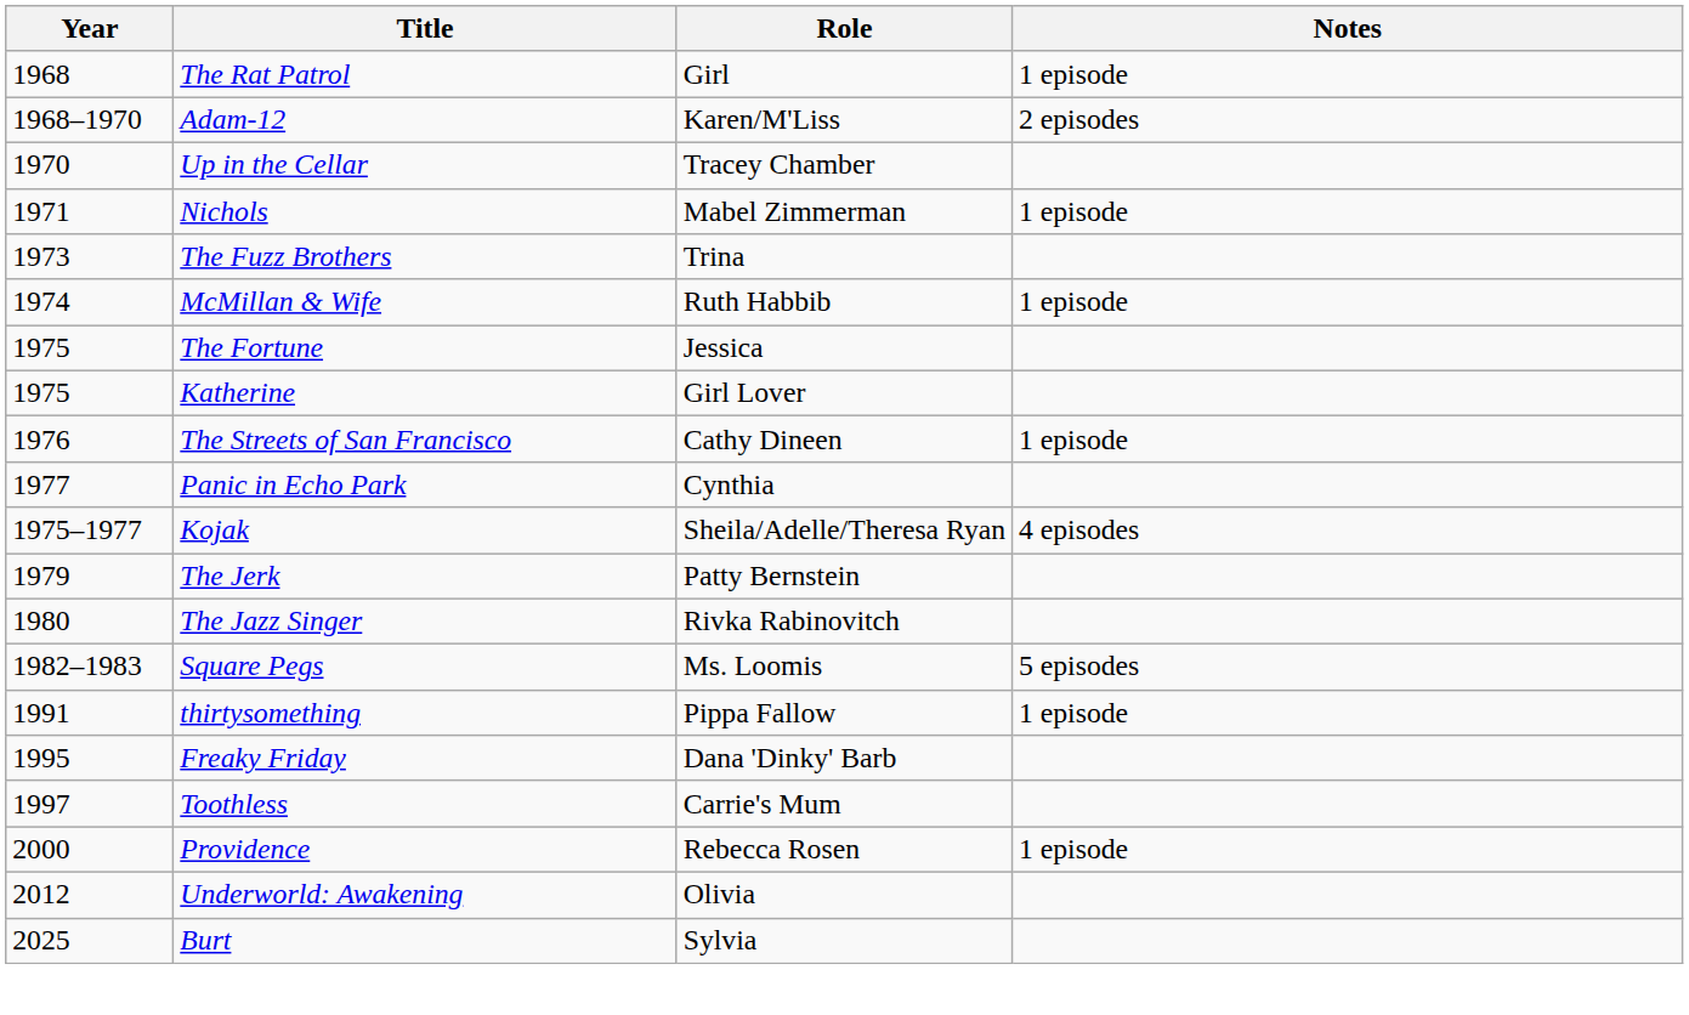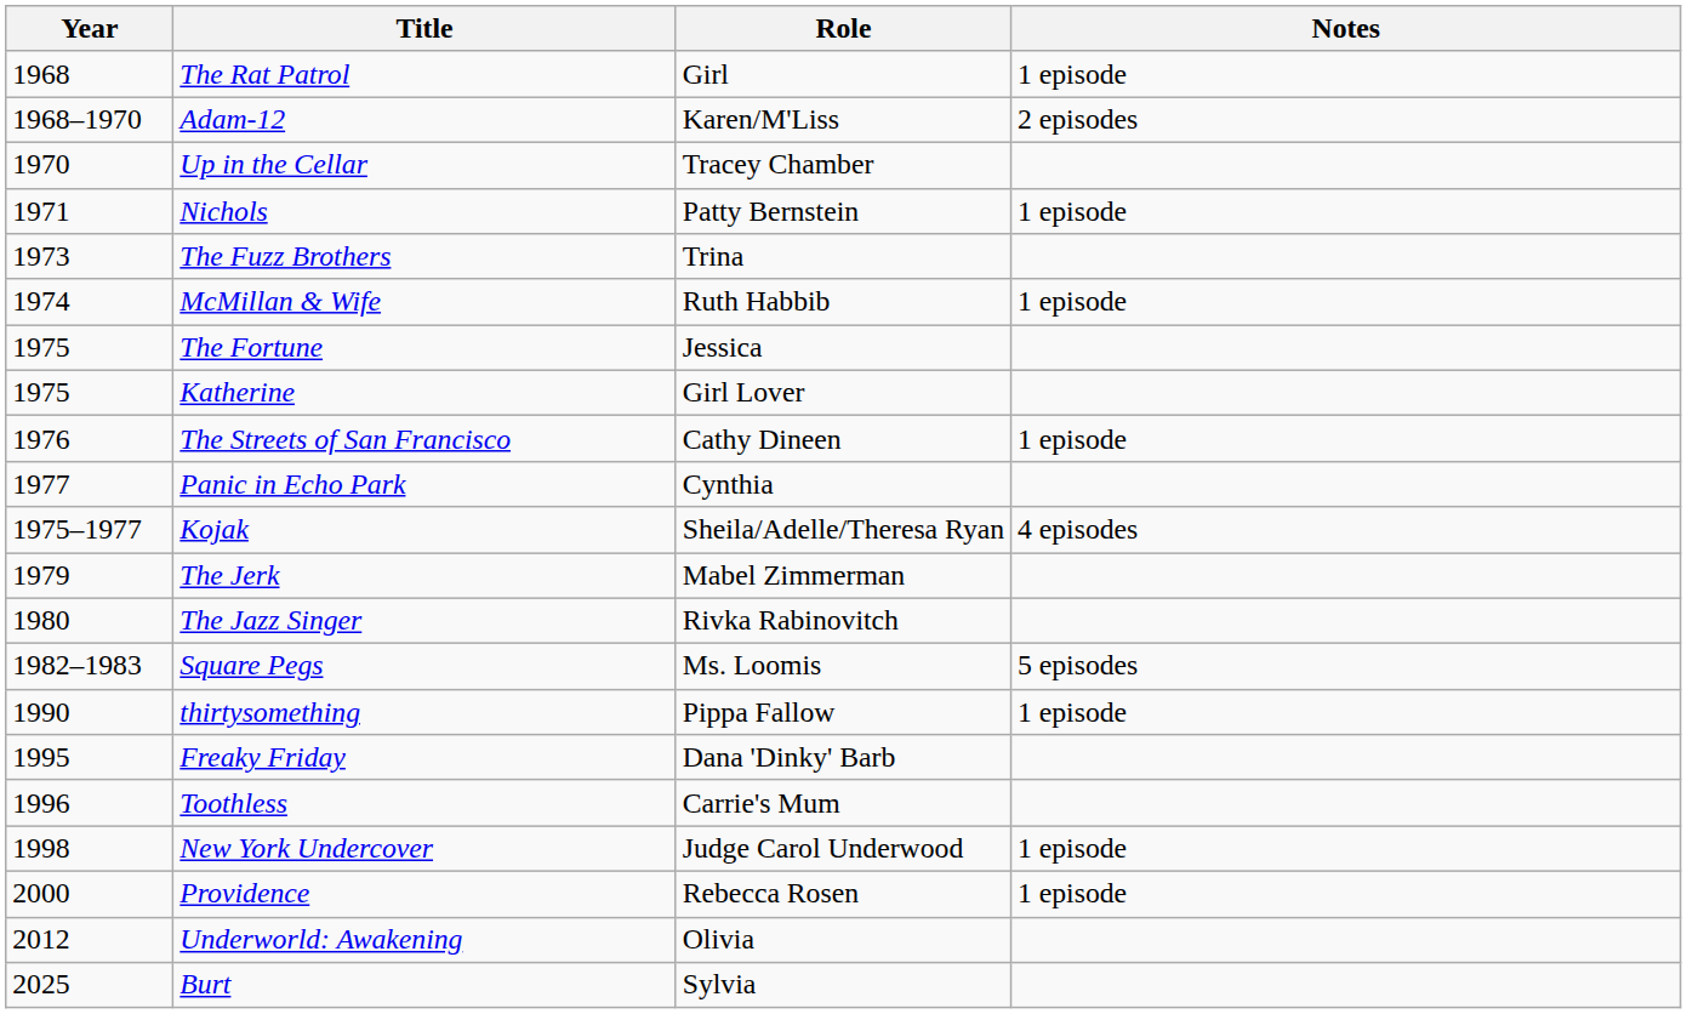Nichols | Role: Mabel Zimmerman -> Patty Bernstein
The Jerk | Role: Patty Bernstein -> Mabel Zimmerman
thirtysomething | Year: 1991 -> 1990
Toothless | Year: 1997 -> 1996
+ row: 1998 | New York Undercover | Judge Carol Underwood | 1 episode
